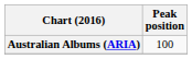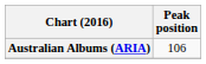Australian Albums (ARIA) | Peak position: 100 -> 106
